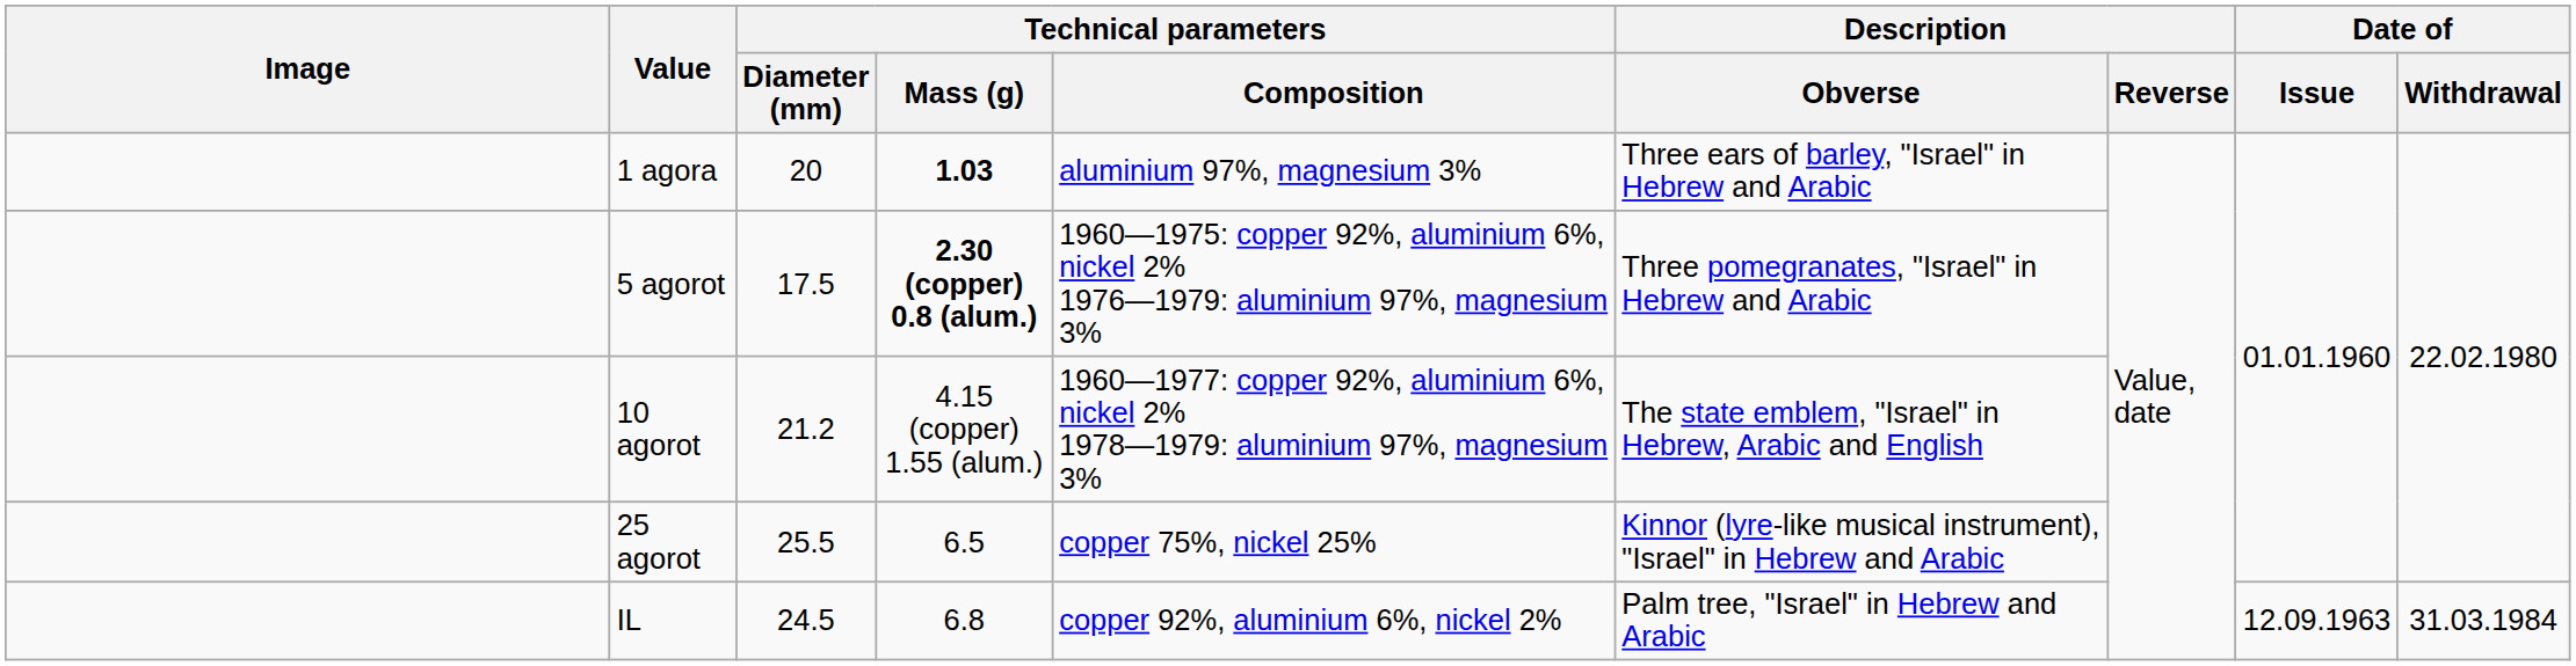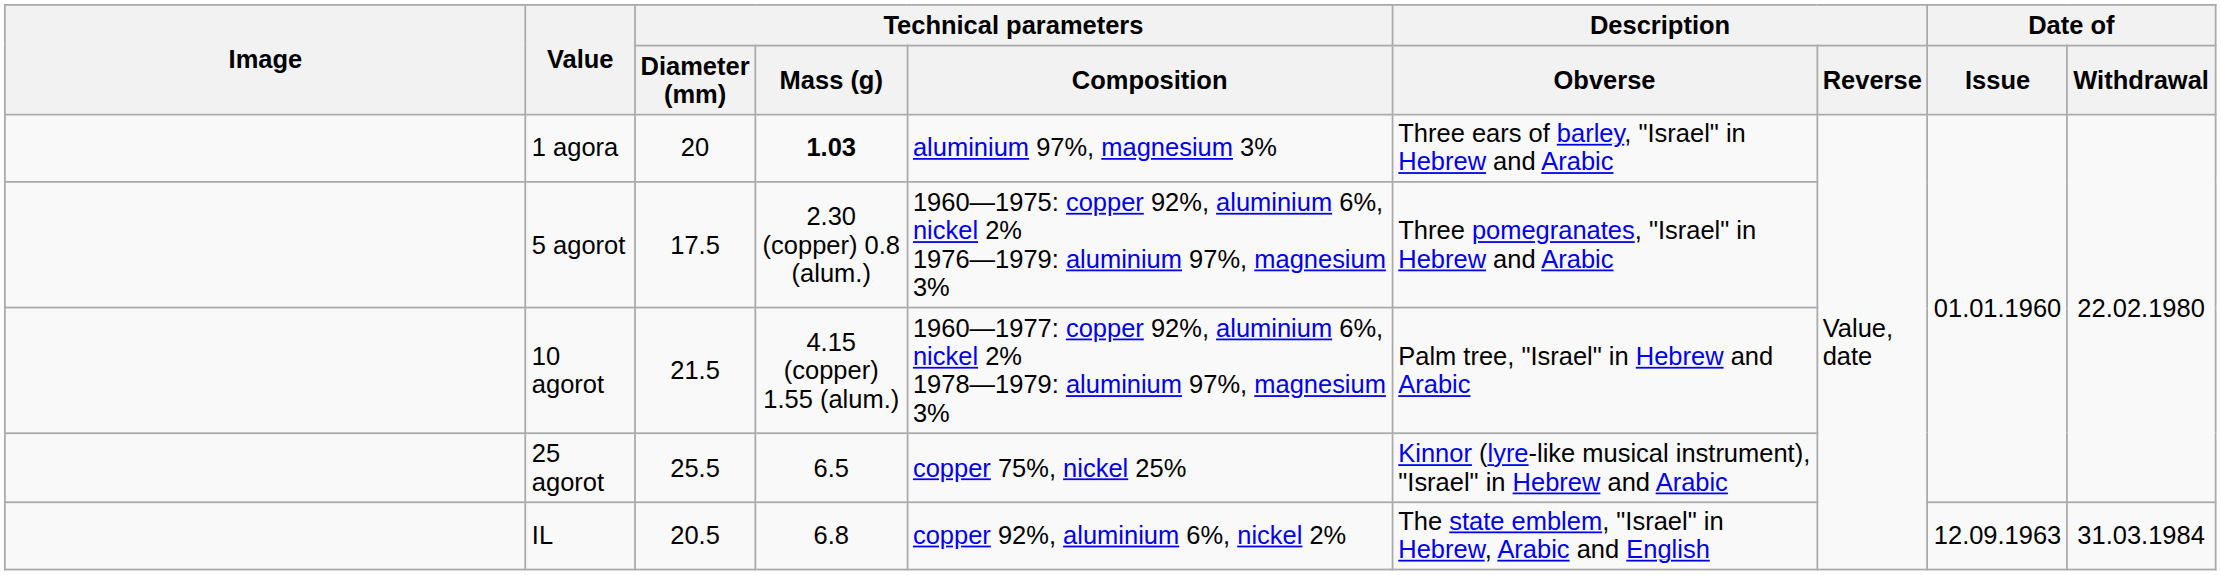5 agorot | Technical parameters / Mass (g): bold -> normal
10 agorot | Technical parameters / Diameter (mm): 21.2 -> 21.5
10 agorot | Description / Obverse: The state emblem, "Israel" in Hebrew, Arabic and English -> Palm tree, "Israel" in Hebrew and Arabic
IL | Technical parameters / Diameter (mm): 24.5 -> 20.5
IL | Description / Obverse: Palm tree, "Israel" in Hebrew and Arabic -> The state emblem, "Israel" in Hebrew, Arabic and English
